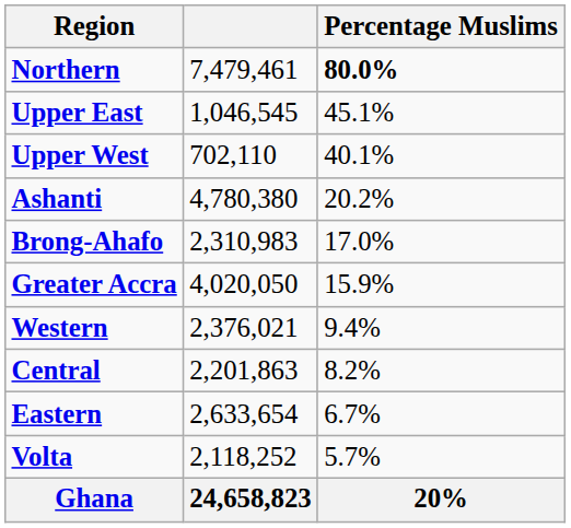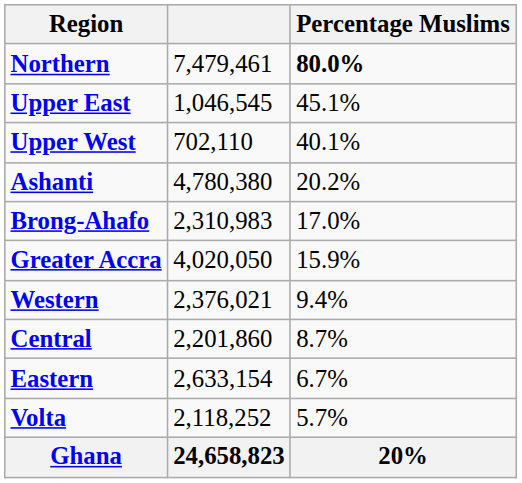Central | column 2: 2,201,863 -> 2,201,860
Central | Percentage Muslims: 8.2% -> 8.7%
Eastern | column 2: 2,633,654 -> 2,633,154
